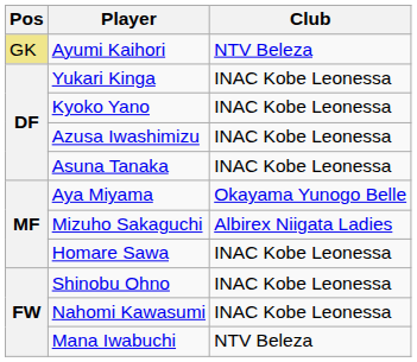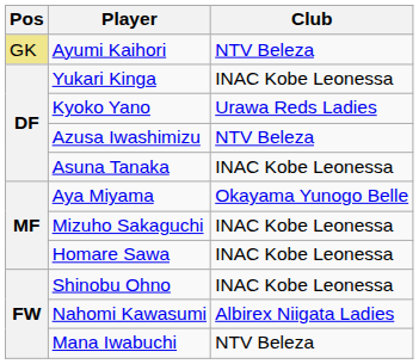Kyoko Yano | Club: INAC Kobe Leonessa -> Urawa Reds Ladies
Azusa Iwashimizu | Club: INAC Kobe Leonessa -> NTV Beleza
Mizuho Sakaguchi | Club: Albirex Niigata Ladies -> INAC Kobe Leonessa
Nahomi Kawasumi | Club: INAC Kobe Leonessa -> Albirex Niigata Ladies
